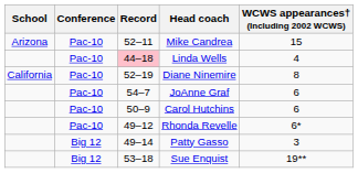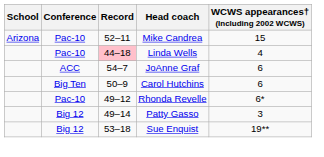- row: California | Pac-10 | 52–19 | Diane Ninemire | 8
JoAnne Graf | Conference: Pac-10 -> ACC
Carol Hutchins | Conference: Pac-10 -> Big Ten
